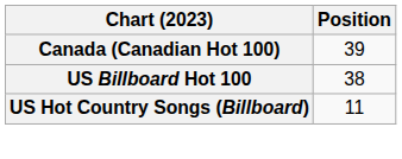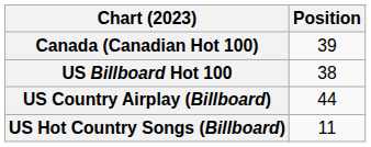+ row: US Country Airplay (Billboard) | 44
